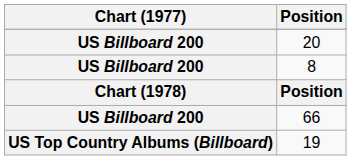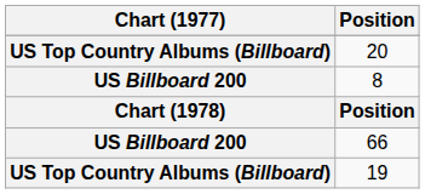20 | Chart (1977): US Billboard 200 -> US Top Country Albums (Billboard)
